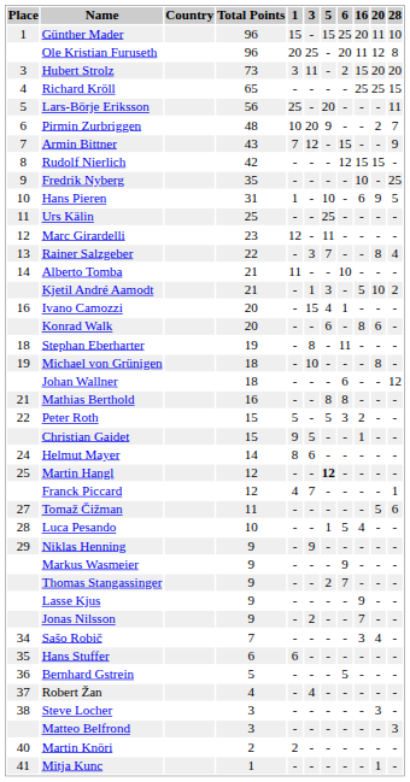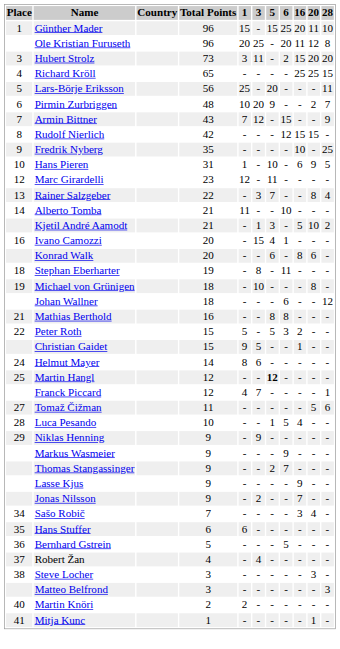- row: 11 | Urs Kälin | 25 | - | - | 25 | - | - | - | -
